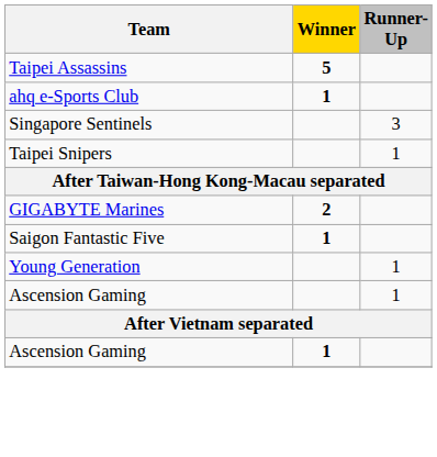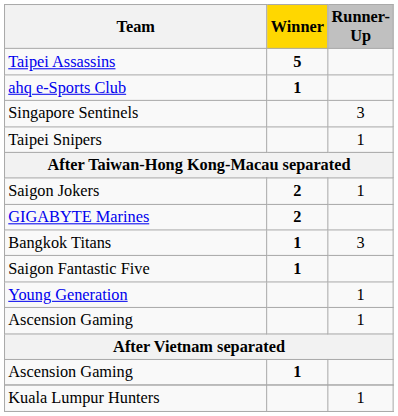+ row: Saigon Jokers | 2 | 1
+ row: Bangkok Titans | 1 | 3
+ row: Kuala Lumpur Hunters | 1
